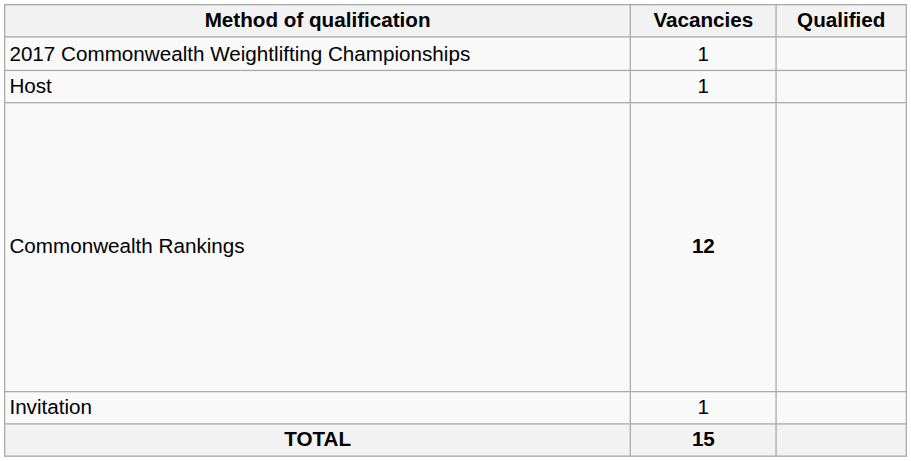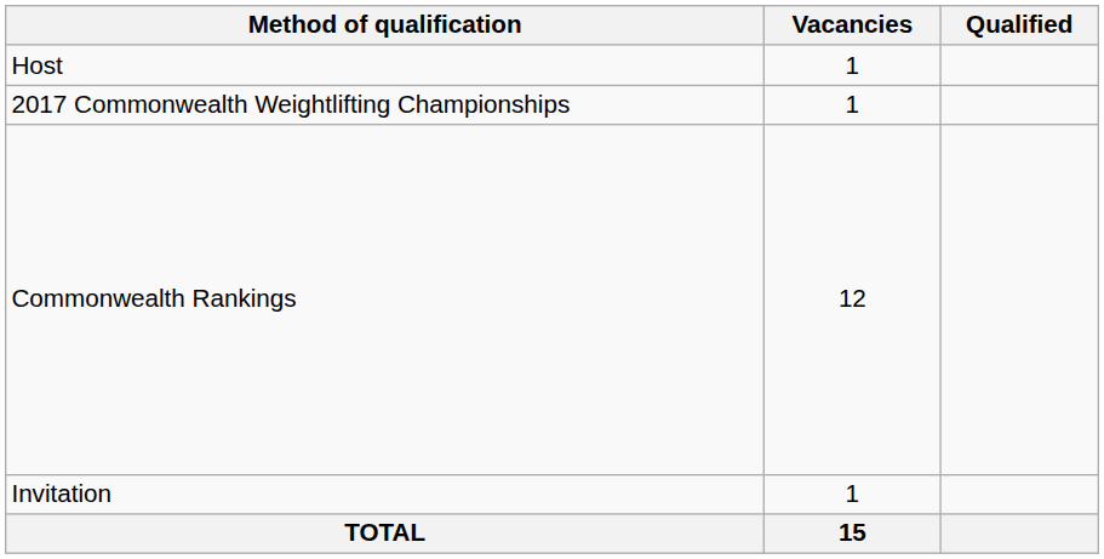rows swapped: Host <-> 2017 Commonwealth Weightlifting Championships
Commonwealth Rankings | Vacancies: bold -> normal
